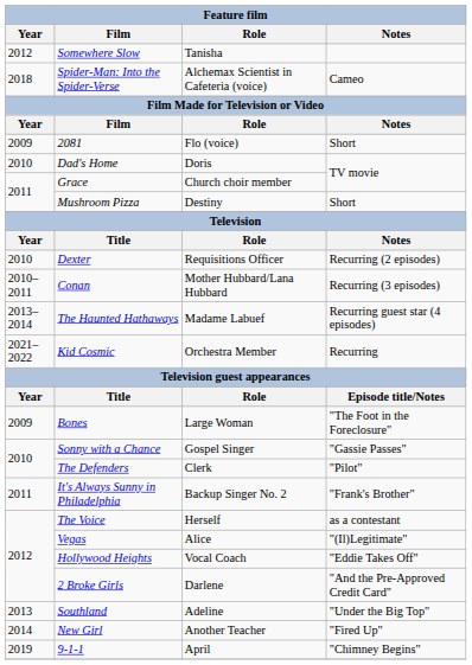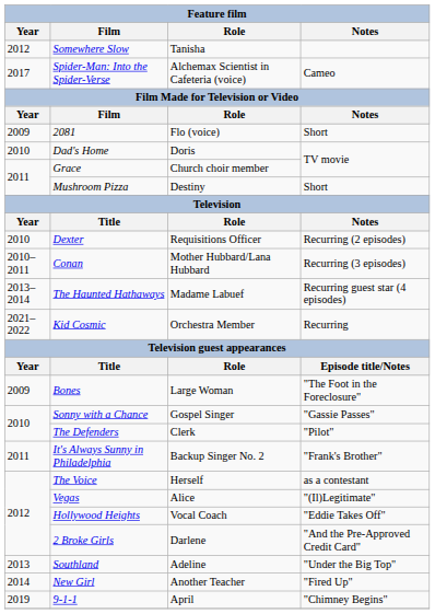Spider-Man: Into the Spider-Verse | Year: 2018 -> 2017
